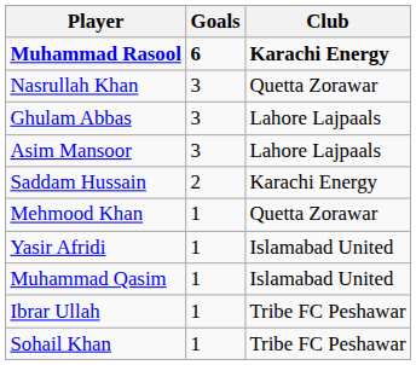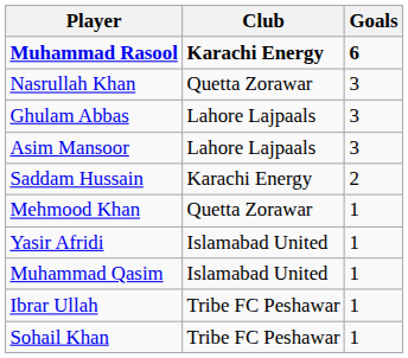columns swapped: Club <-> Goals
